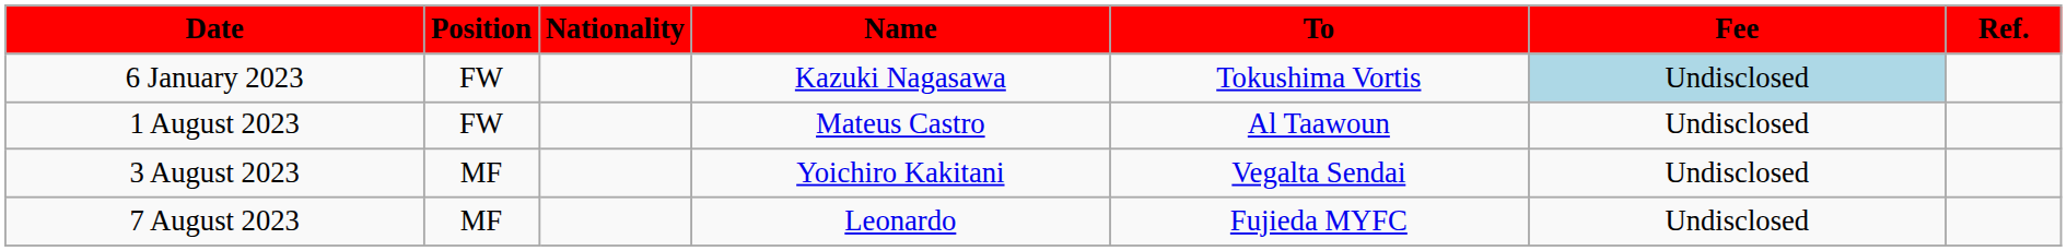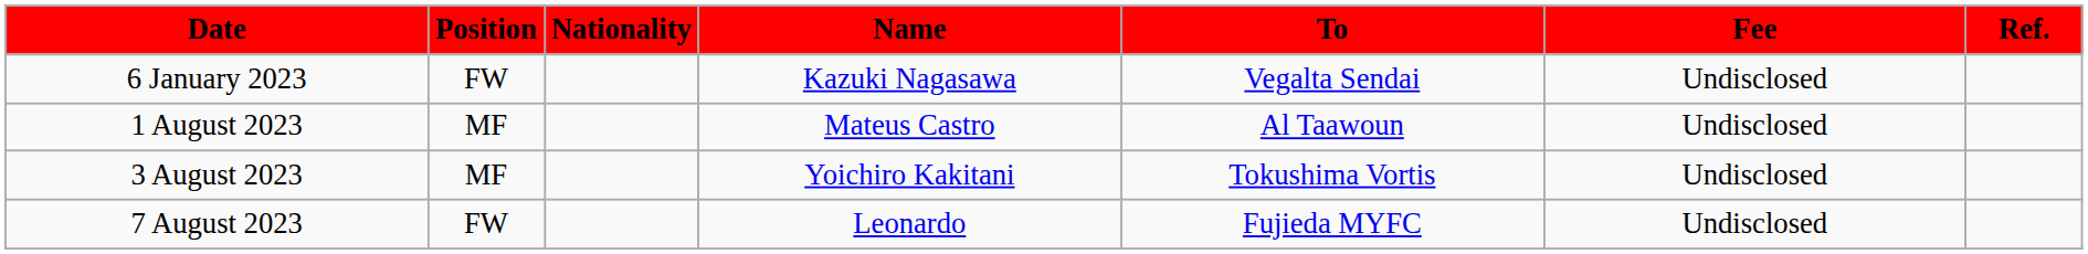6 January 2023 | To: Tokushima Vortis -> Vegalta Sendai
6 January 2023 | Fee: lightblue background -> no background
1 August 2023 | Position: FW -> MF
3 August 2023 | To: Vegalta Sendai -> Tokushima Vortis
7 August 2023 | Position: MF -> FW
